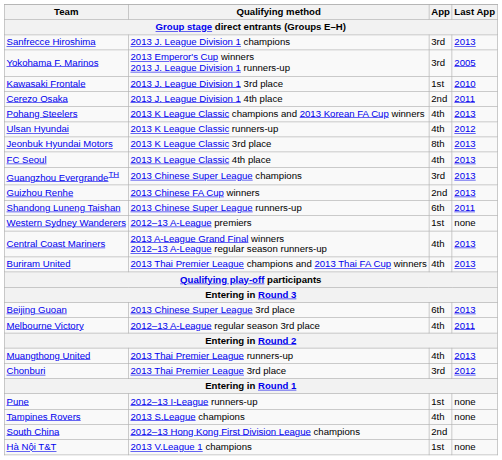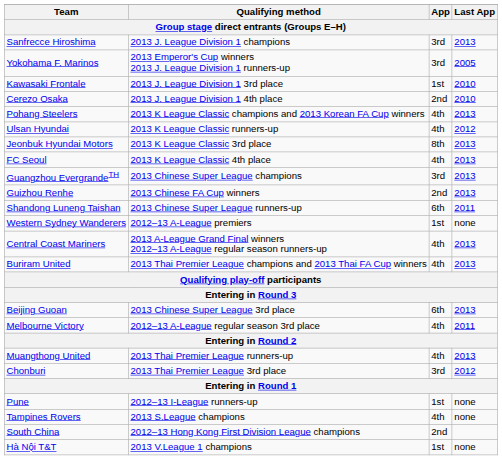Cerezo Osaka | Last App: 2011 -> 2010
